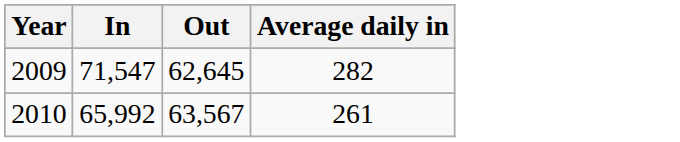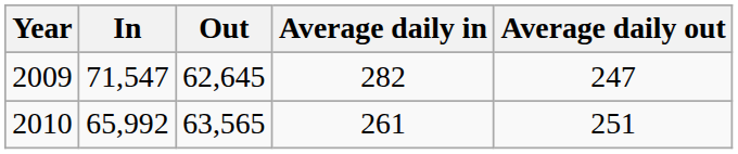+ column: Average daily out | 247 | 251
2010 | Out: 63,567 -> 63,565
